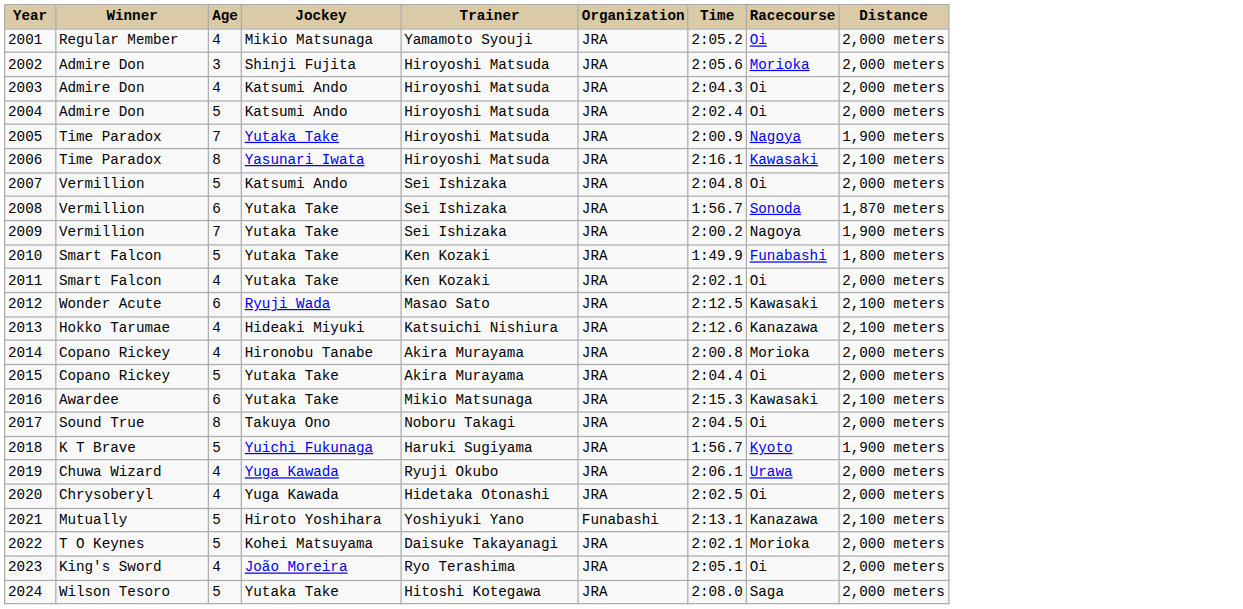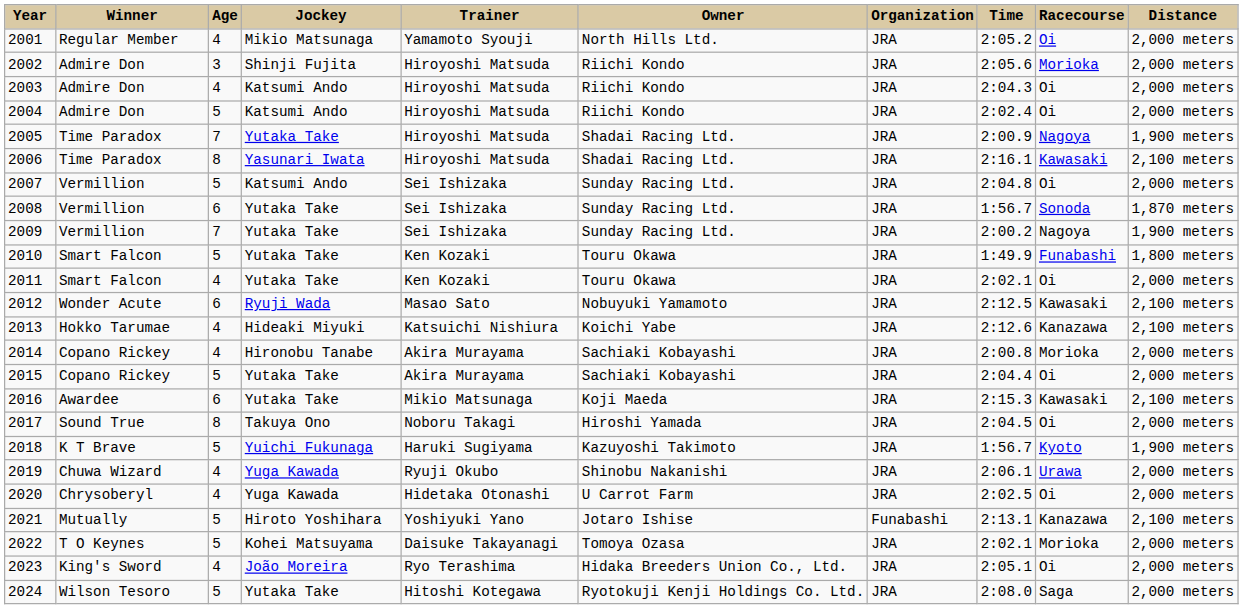+ column: Owner | North Hills Ltd. | Riichi Kondo | Riichi Kondo | Riichi Kondo | Shadai Racing Ltd. | Shadai Racing Ltd. | Sunday Racing Ltd. | Sunday Racing Ltd. | Sunday Racing Ltd. | Touru Okawa | Touru Okawa | Nobuyuki Yamamoto | Koichi Yabe | Sachiaki Kobayashi | Sachiaki Kobayashi | Koji Maeda | Hiroshi Yamada | Kazuyoshi Takimoto | Shinobu Nakanishi | U Carrot Farm | Jotaro Ishise | Tomoya Ozasa | Hidaka Breeders Union Co., Ltd. | Ryotokuji Kenji Holdings Co. Ltd.
